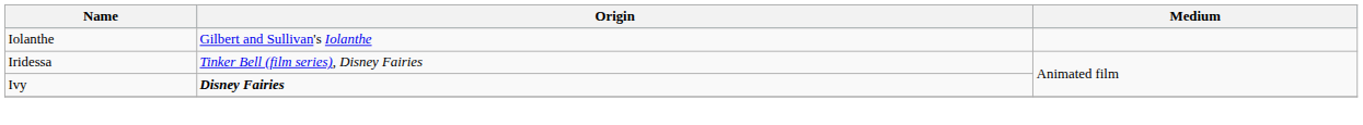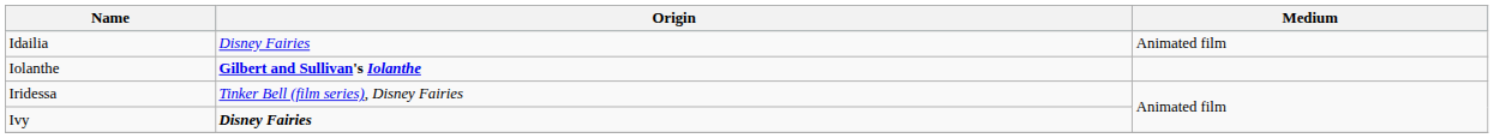+ row: Idailia | Disney Fairies | Animated film
Iolanthe | Origin: normal -> bold
